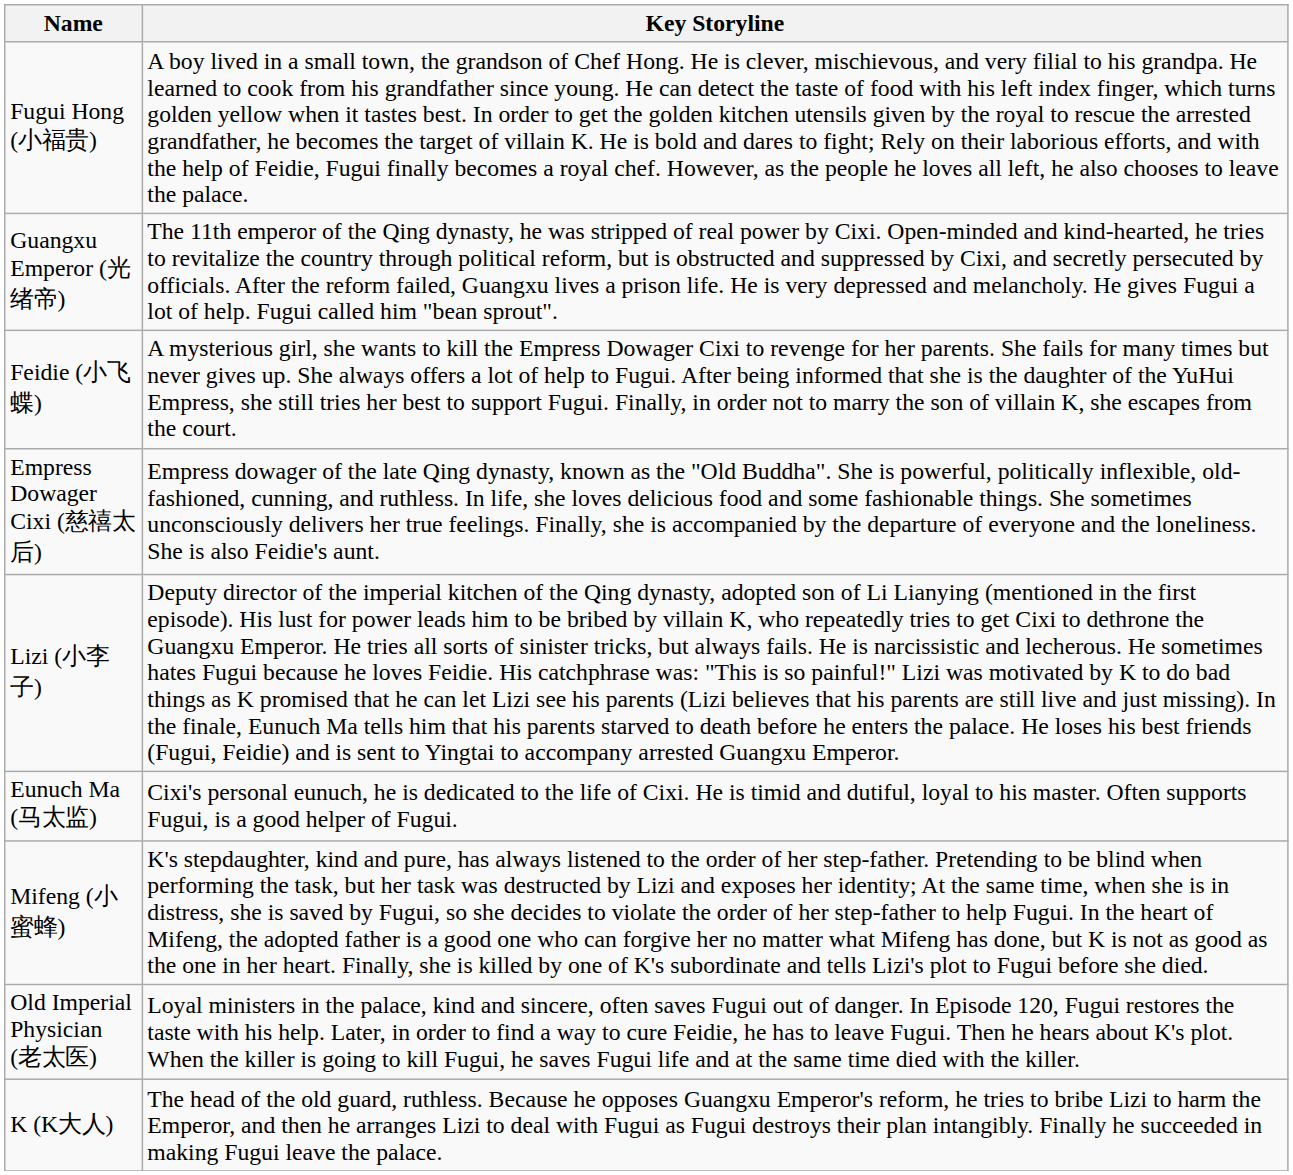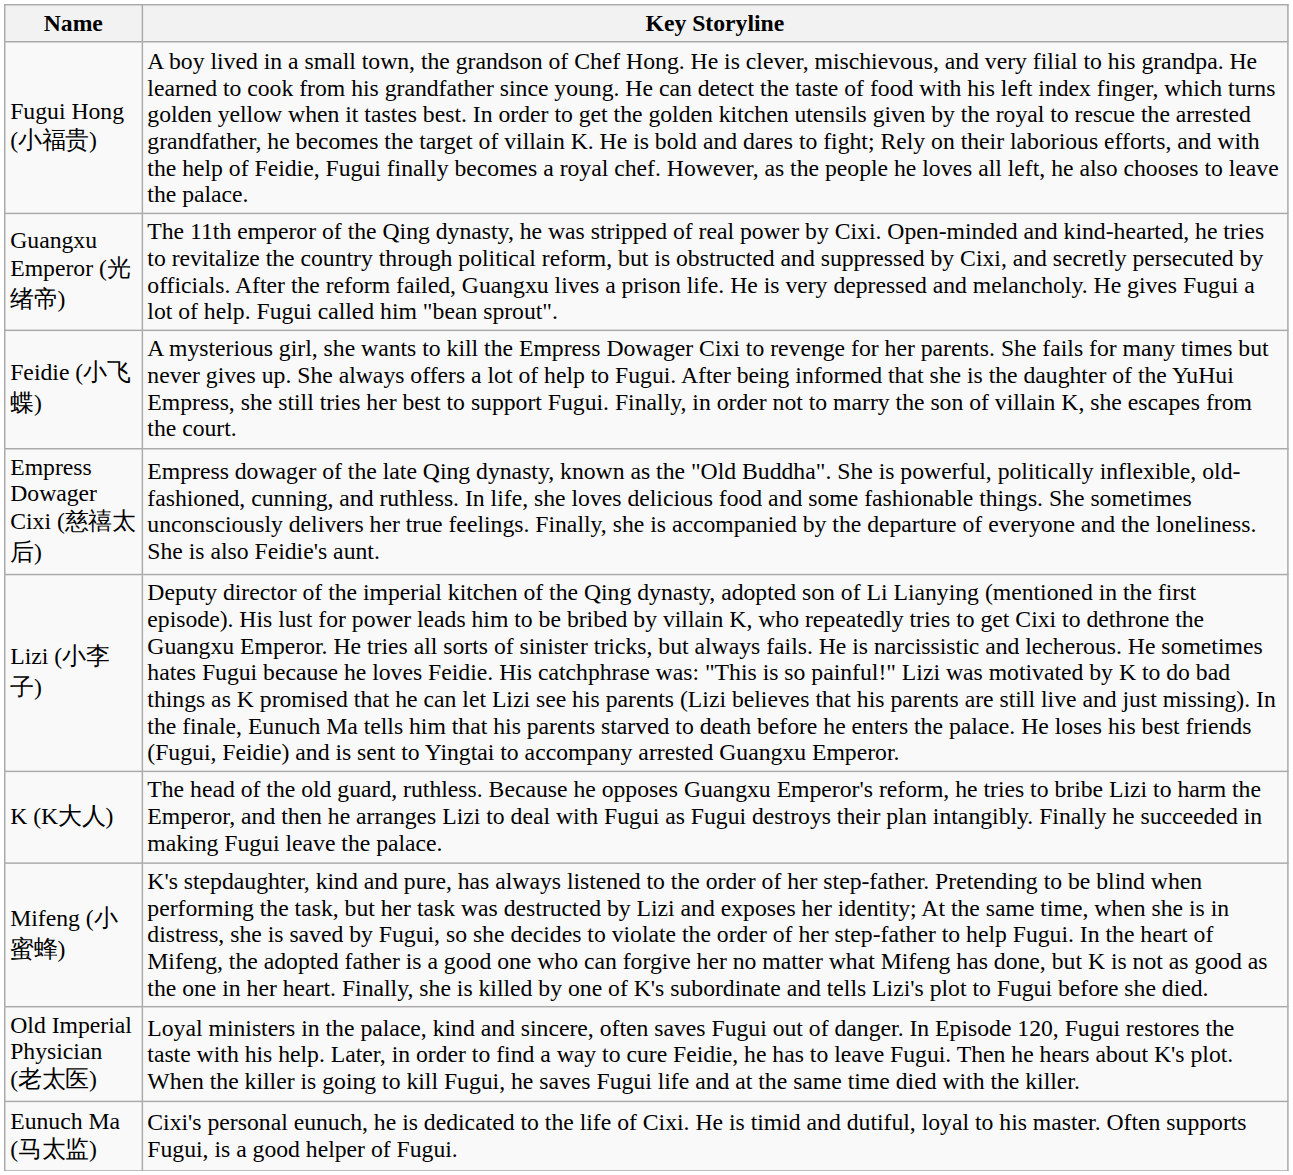rows swapped: Eunuch Ma (马太监) <-> K (K大人)
